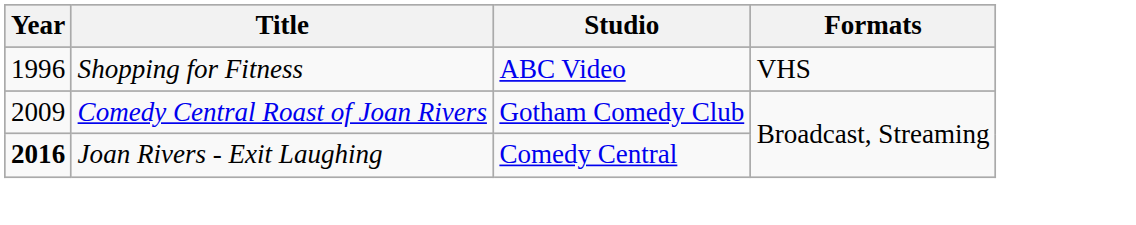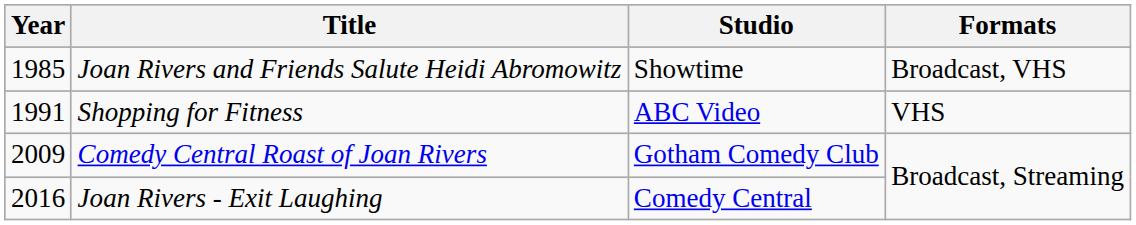+ row: 1985 | Joan Rivers and Friends Salute Heidi Abromowitz | Showtime | Broadcast, VHS
Shopping for Fitness | Year: 1996 -> 1991
Joan Rivers - Exit Laughing | Year: bold -> normal
